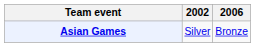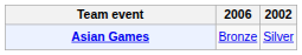columns swapped: 2002 <-> 2006
